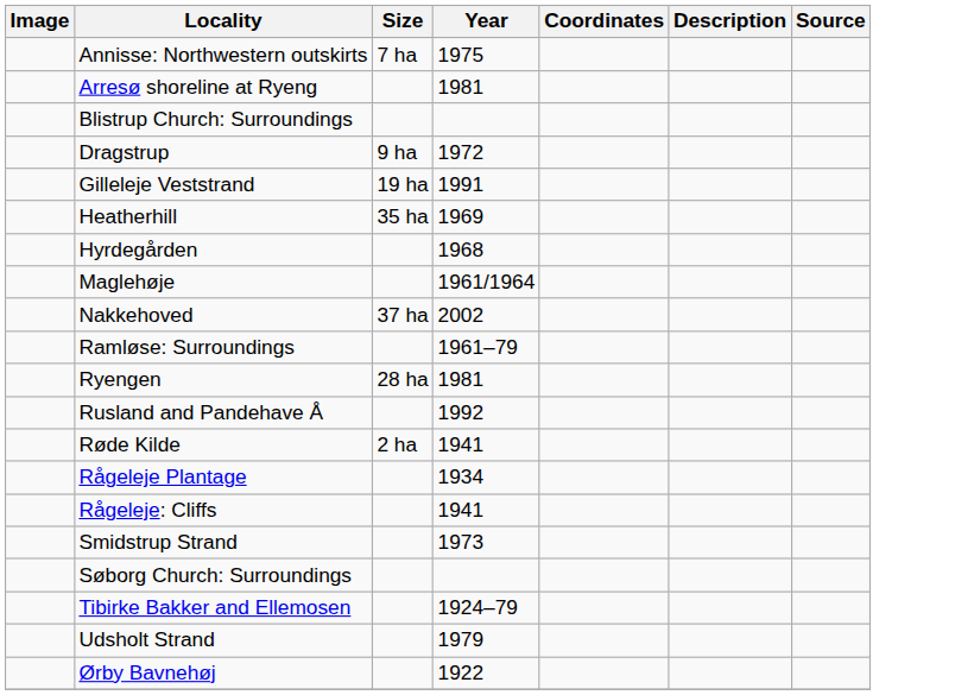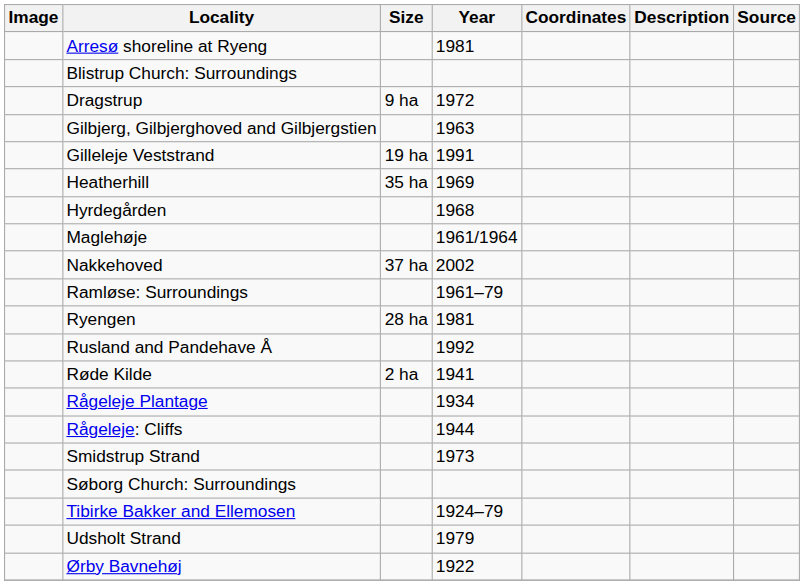- row: Annisse: Northwestern outskirts | 7 ha | 1975
+ row: Gilbjerg, Gilbjerghoved and Gilbjergstien | 1963
Rågeleje: Cliffs | Year: 1941 -> 1944
